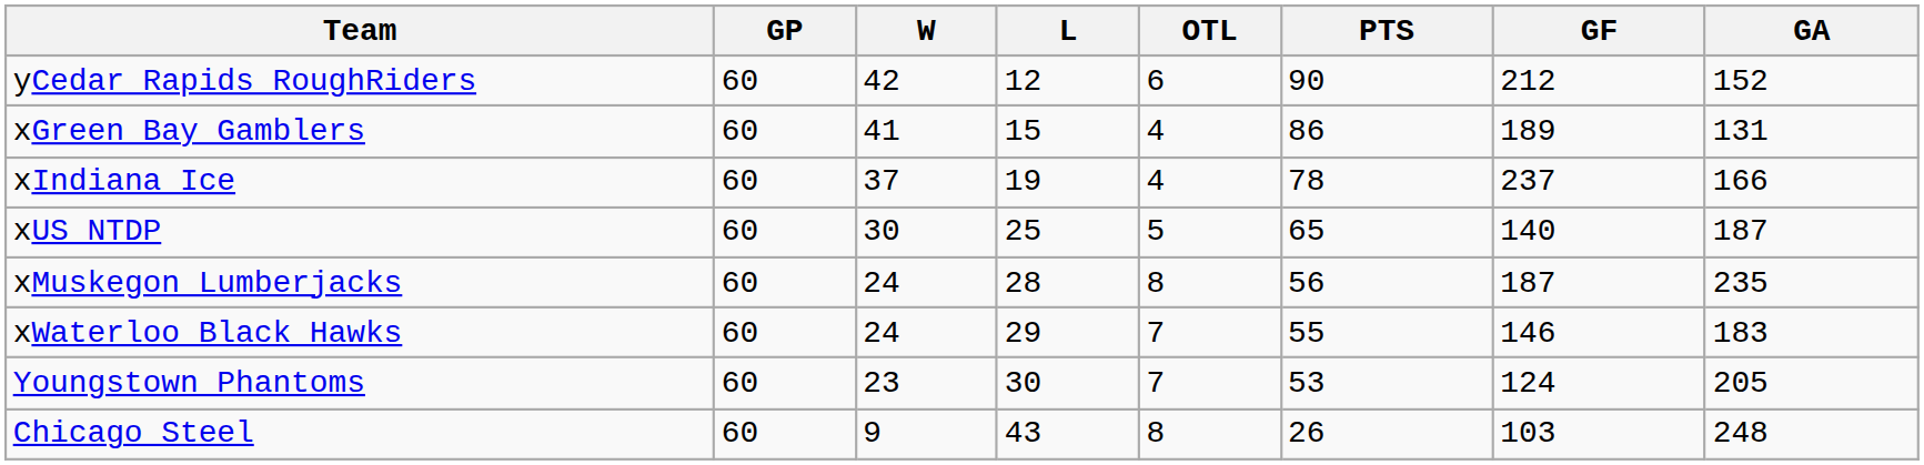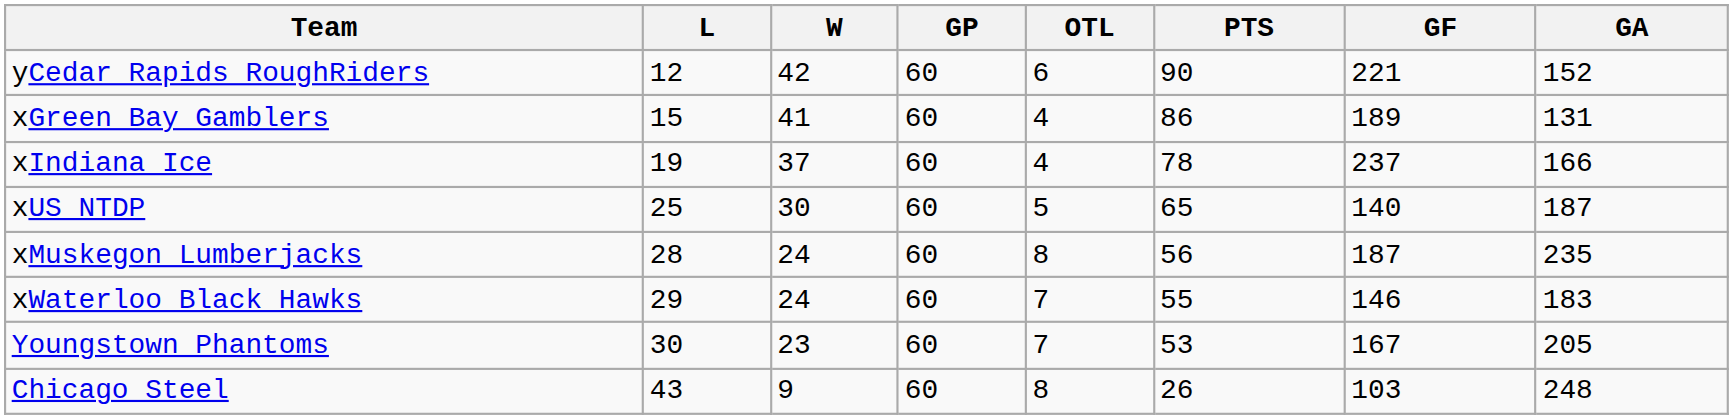columns swapped: GP <-> L
yCedar Rapids RoughRiders | GF: 212 -> 221
Youngstown Phantoms | GF: 124 -> 167
